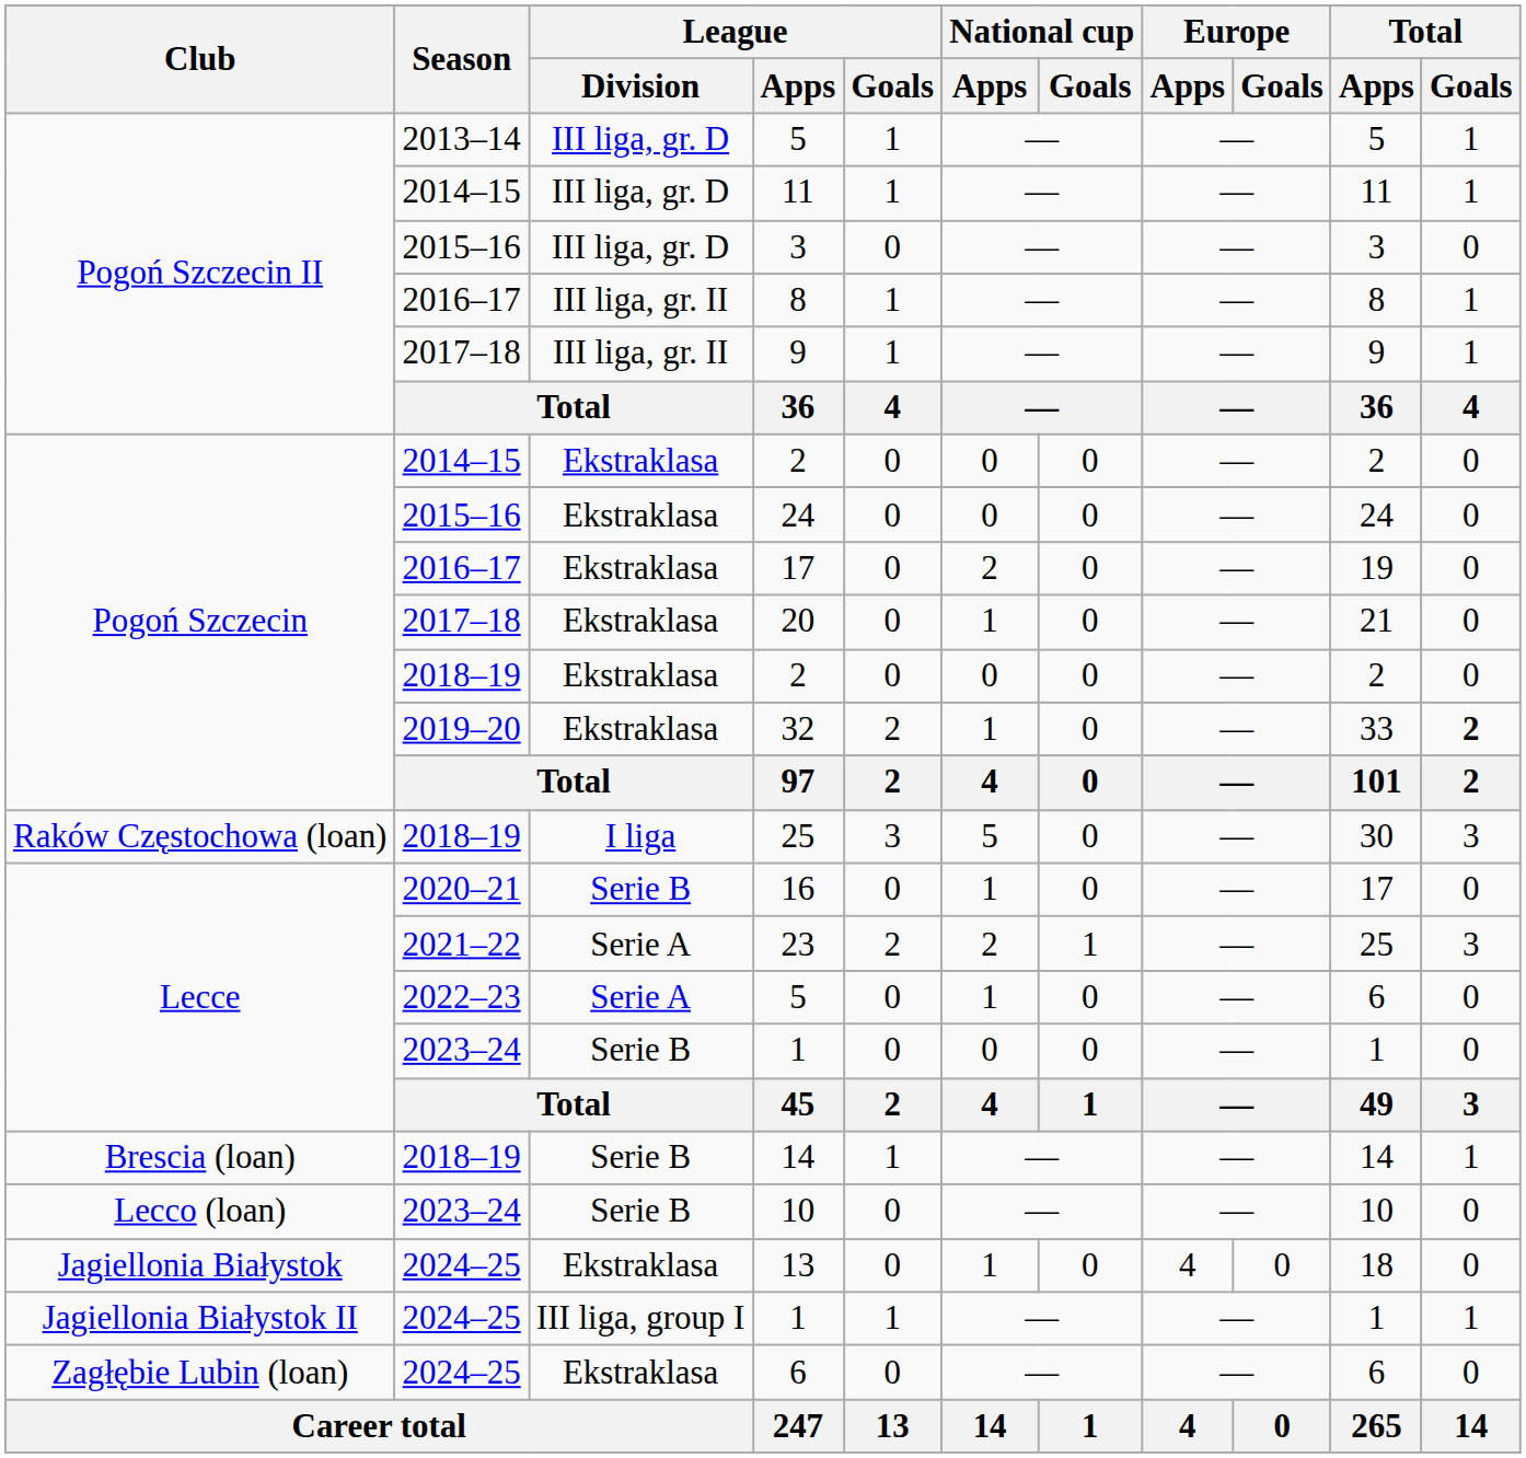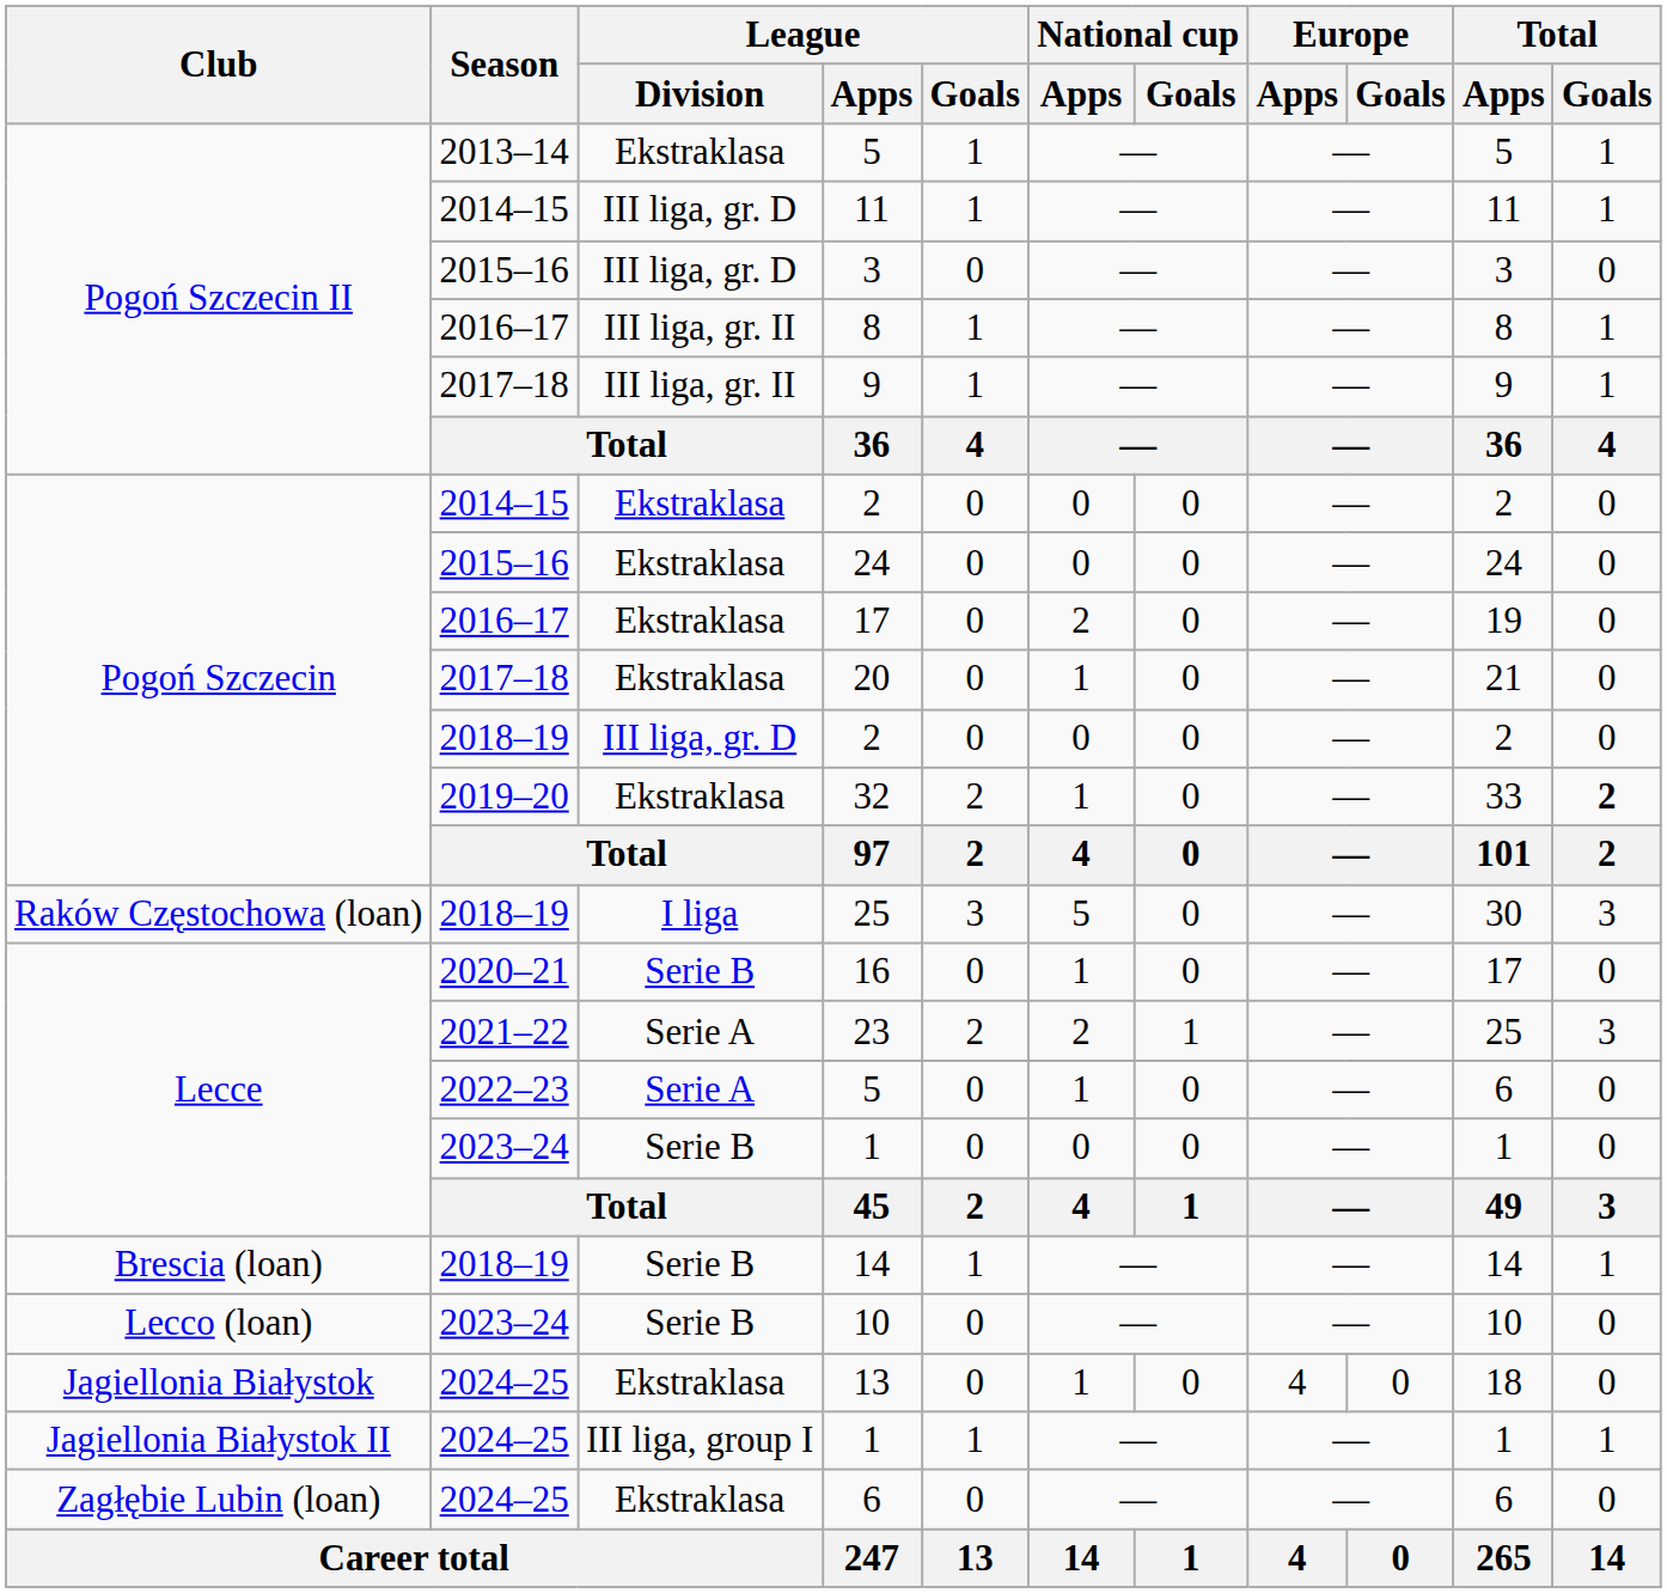2013–14 / 5 | League / Division: III liga, gr. D -> Ekstraklasa
2018–19 / 2 | League / Division: Ekstraklasa -> III liga, gr. D
